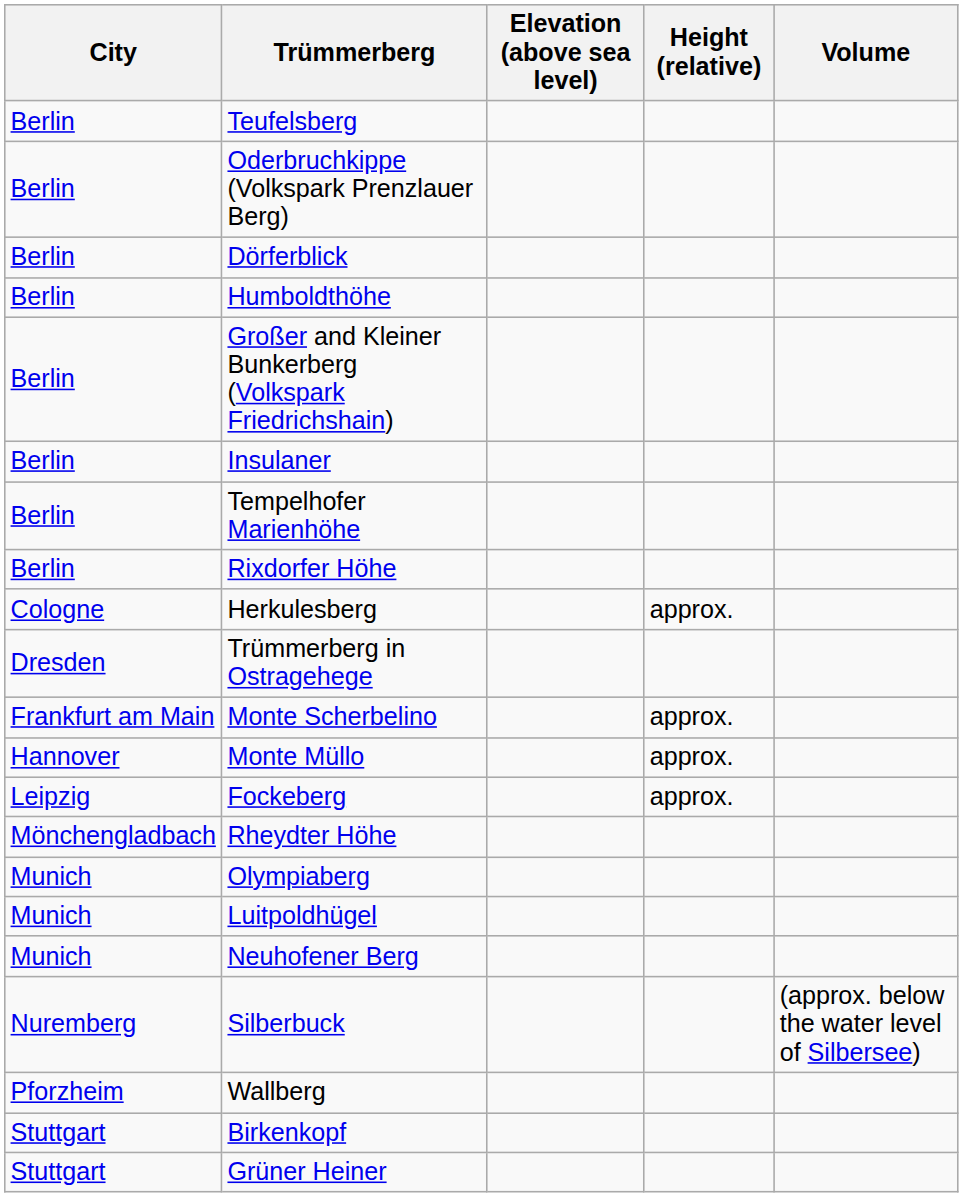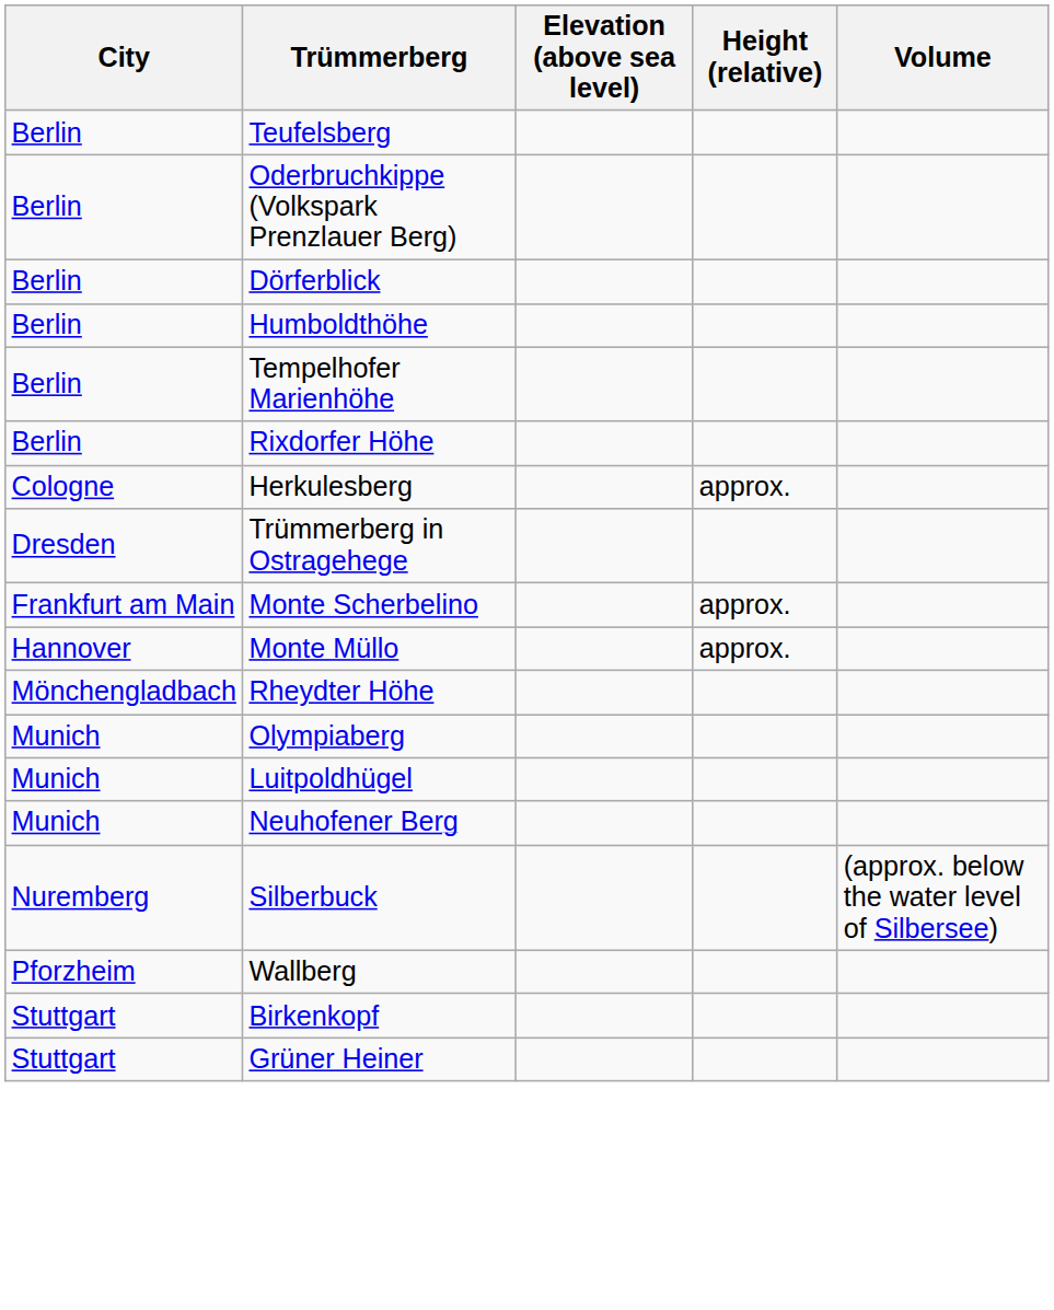- row: Berlin | Großer and Kleiner Bunkerberg (Volkspark Friedrichshain)
- row: Berlin | Insulaner
- row: Leipzig | Fockeberg | approx.
